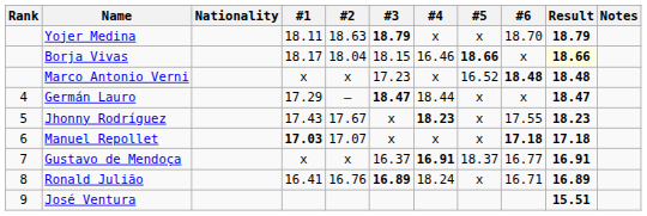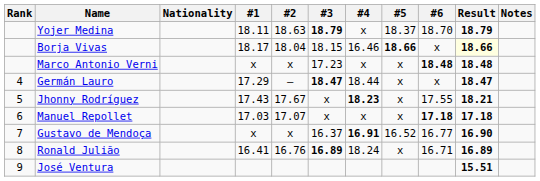Yojer Medina | #5: x -> 18.37
Marco Antonio Verni | #5: 16.52 -> x
Jhonny Rodríguez | Result: 18.23 -> 18.21
Manuel Repollet | #1: bold -> normal
Gustavo de Mendoça | #5: 18.37 -> 16.52
Gustavo de Mendoça | Result: 16.91 -> 16.90
